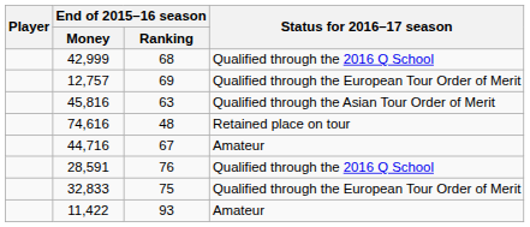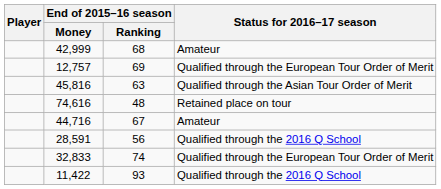42,999 | Status for 2016–17 season: Qualified through the 2016 Q School -> Amateur
28,591 | End of 2015–16 season / Ranking: 76 -> 56
32,833 | End of 2015–16 season / Ranking: 75 -> 74
11,422 | Status for 2016–17 season: Amateur -> Qualified through the 2016 Q School
